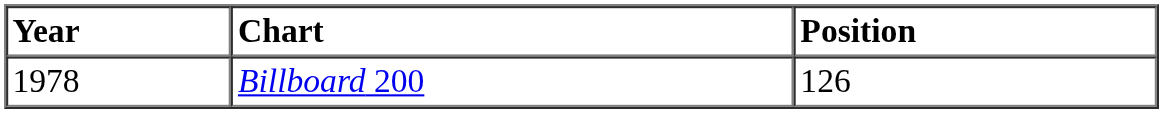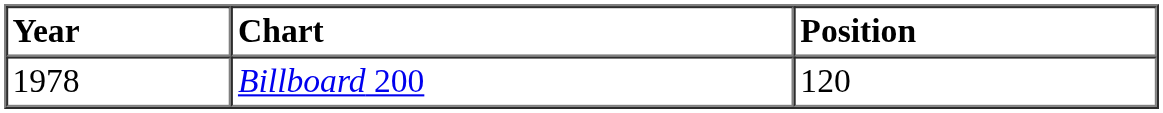Billboard 200 | Position: 126 -> 120
